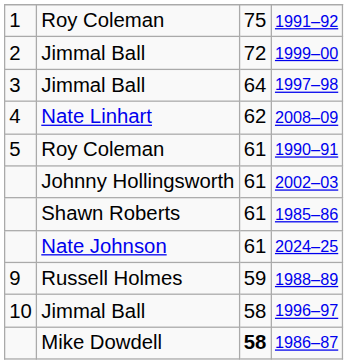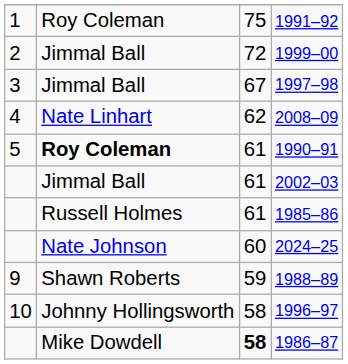1997–98 | column 3: 64 -> 67
1990–91 | column 2: normal -> bold
2002–03 | column 2: Johnny Hollingsworth -> Jimmal Ball
1985–86 | column 2: Shawn Roberts -> Russell Holmes
2024–25 | column 3: 61 -> 60
1988–89 | column 2: Russell Holmes -> Shawn Roberts
1996–97 | column 2: Jimmal Ball -> Johnny Hollingsworth
